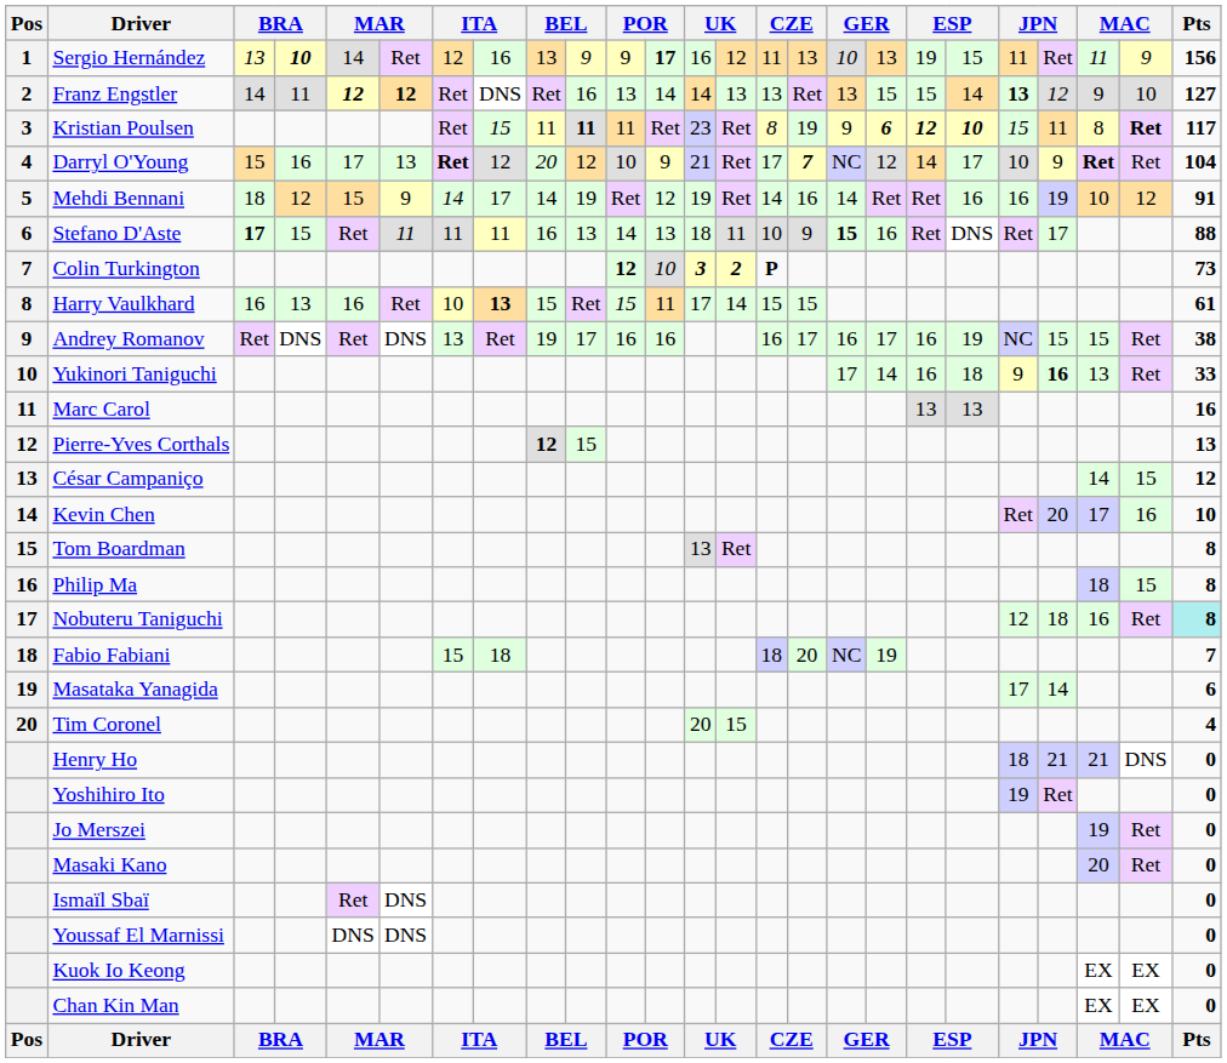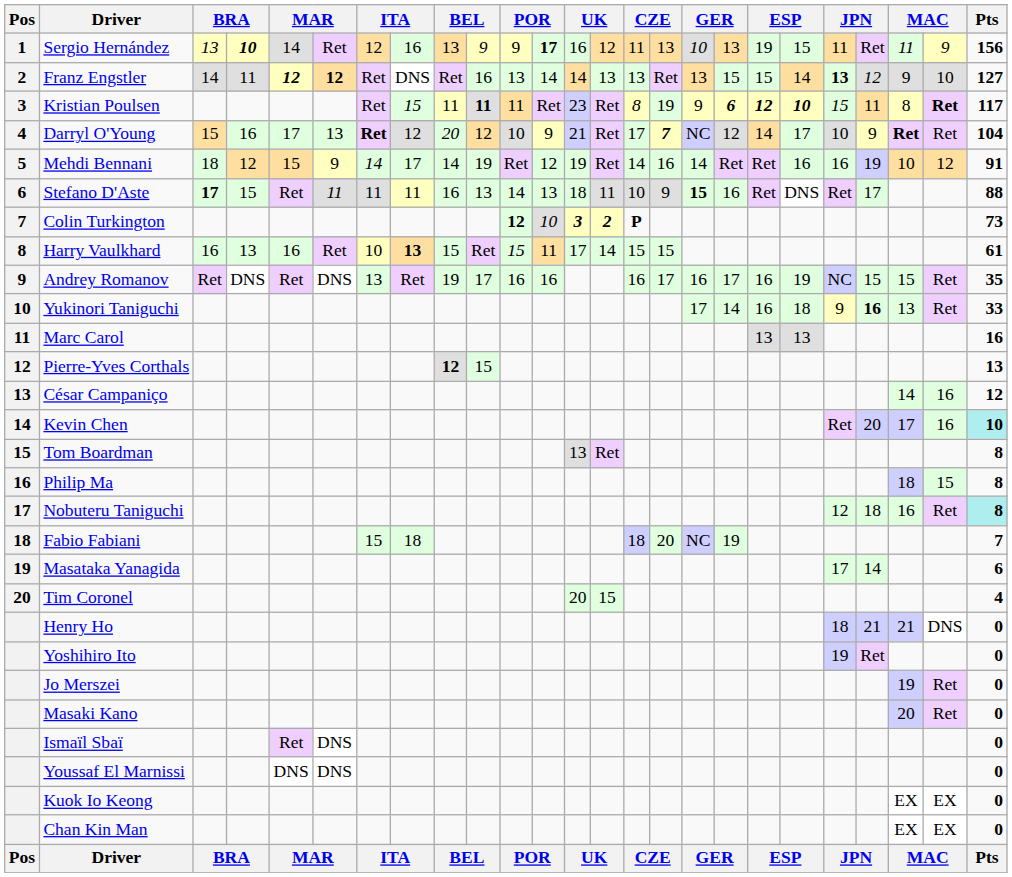Andrey Romanov | Pts: 38 -> 35
César Campaniço | column 24: 15 -> 16
Kevin Chen | Pts: no background -> paleturquoise background
